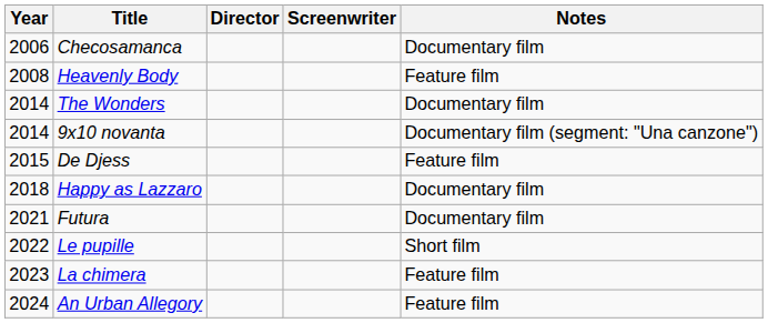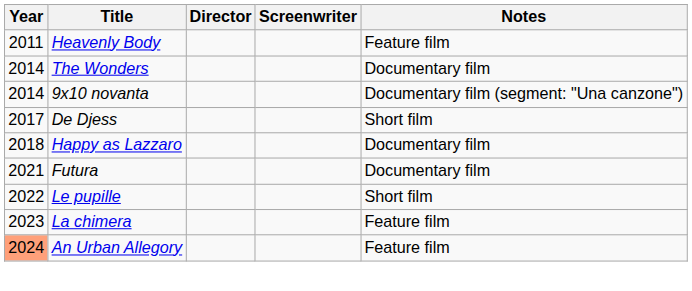- row: 2006 | Checosamanca | Documentary film
Heavenly Body | Year: 2008 -> 2011
De Djess | Year: 2015 -> 2017
De Djess | Notes: Feature film -> Short film
An Urban Allegory | Year: no background -> lightsalmon background
